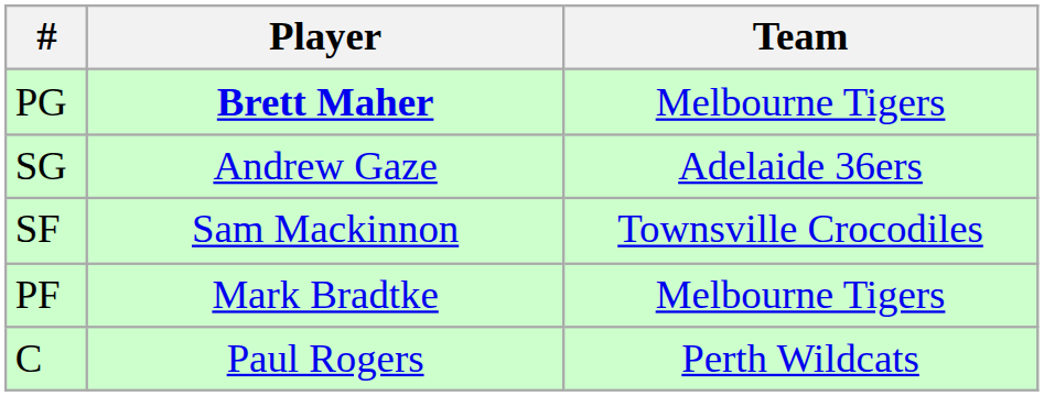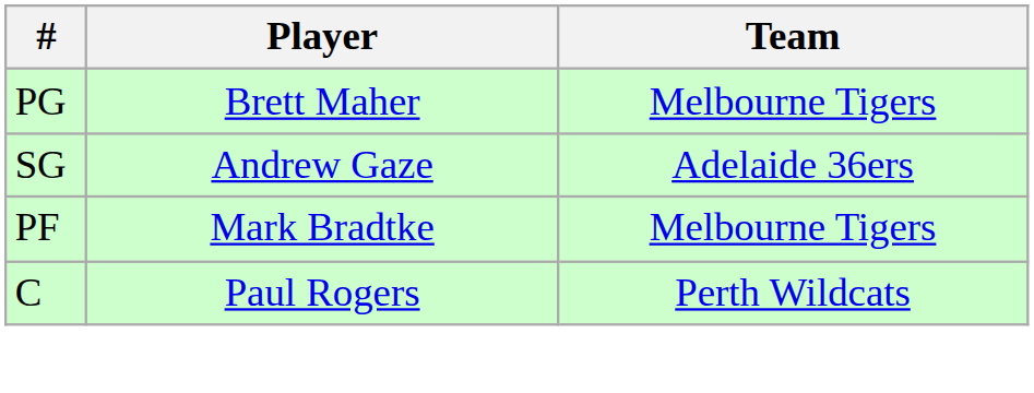PG | Player: bold -> normal
- row: SF | Sam Mackinnon | Townsville Crocodiles
